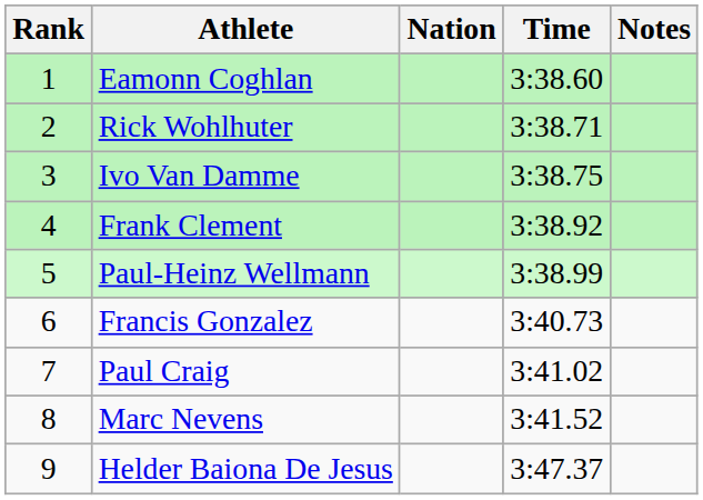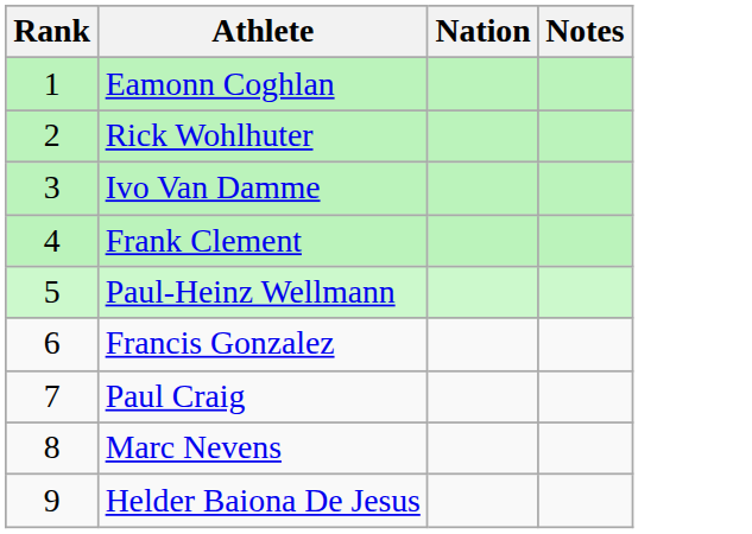- column: Time | 3:38.60 | 3:38.71 | 3:38.75 | 3:38.92 | 3:38.99 | 3:40.73 | 3:41.02 | 3:41.52 | 3:47.37
